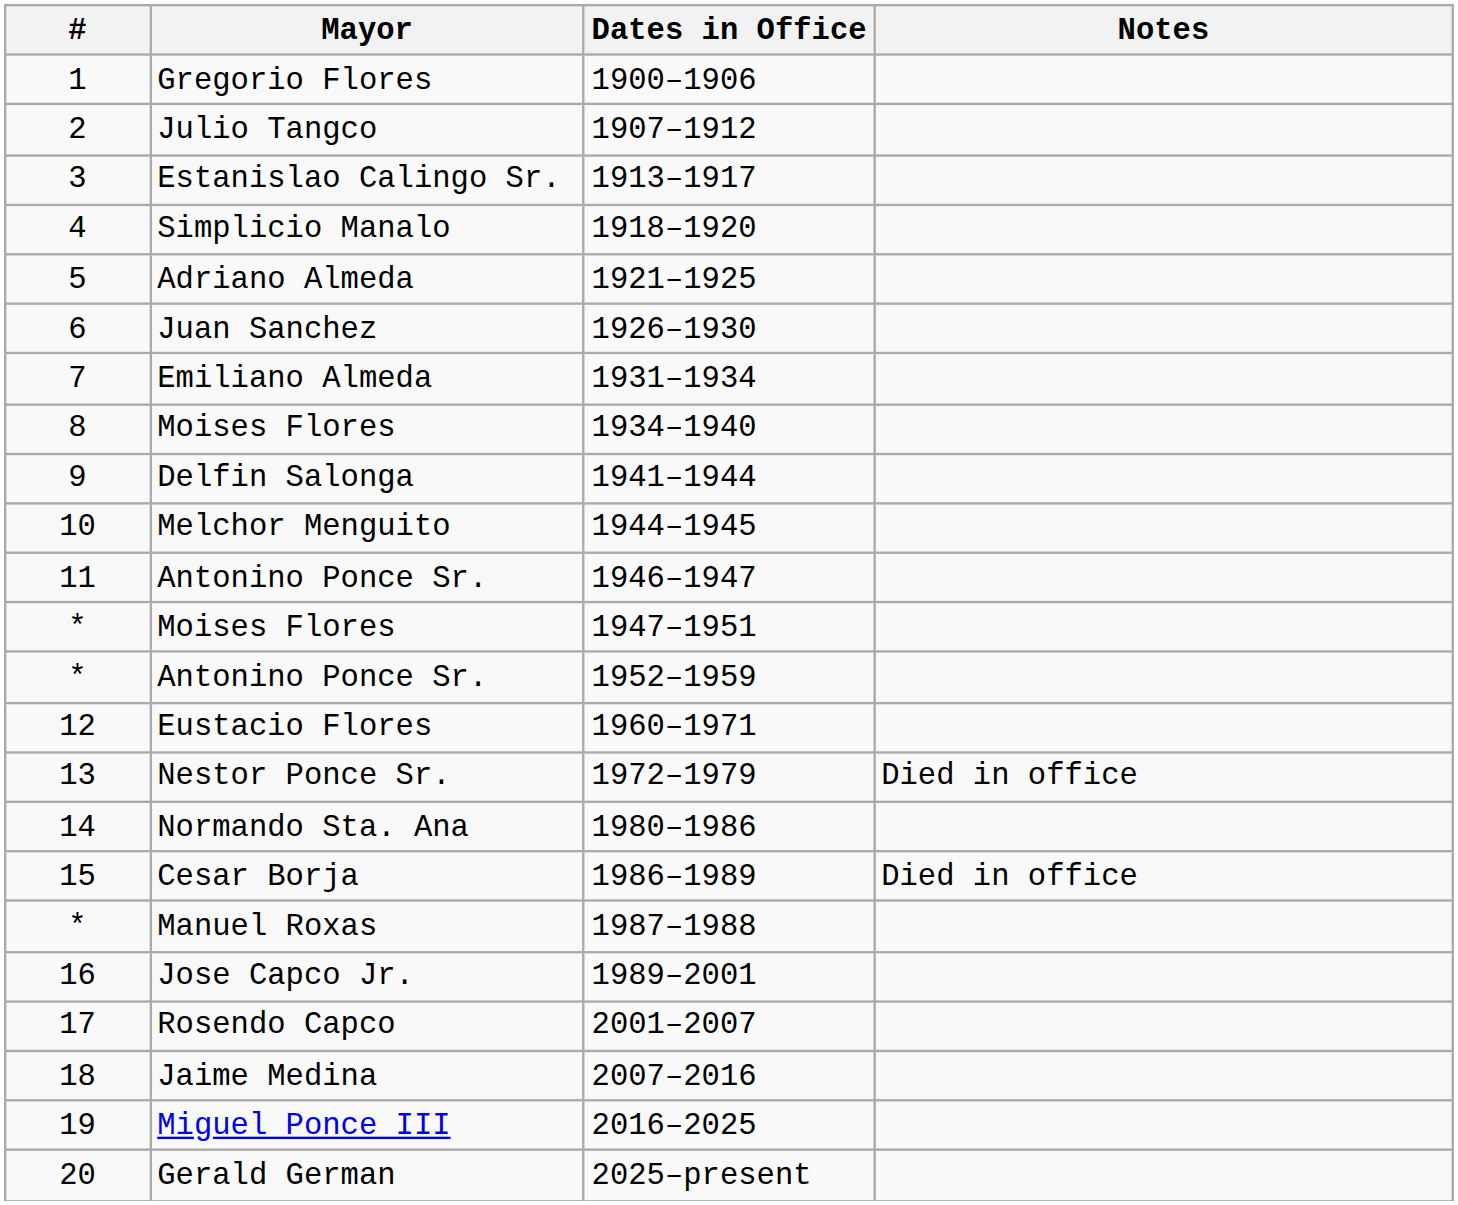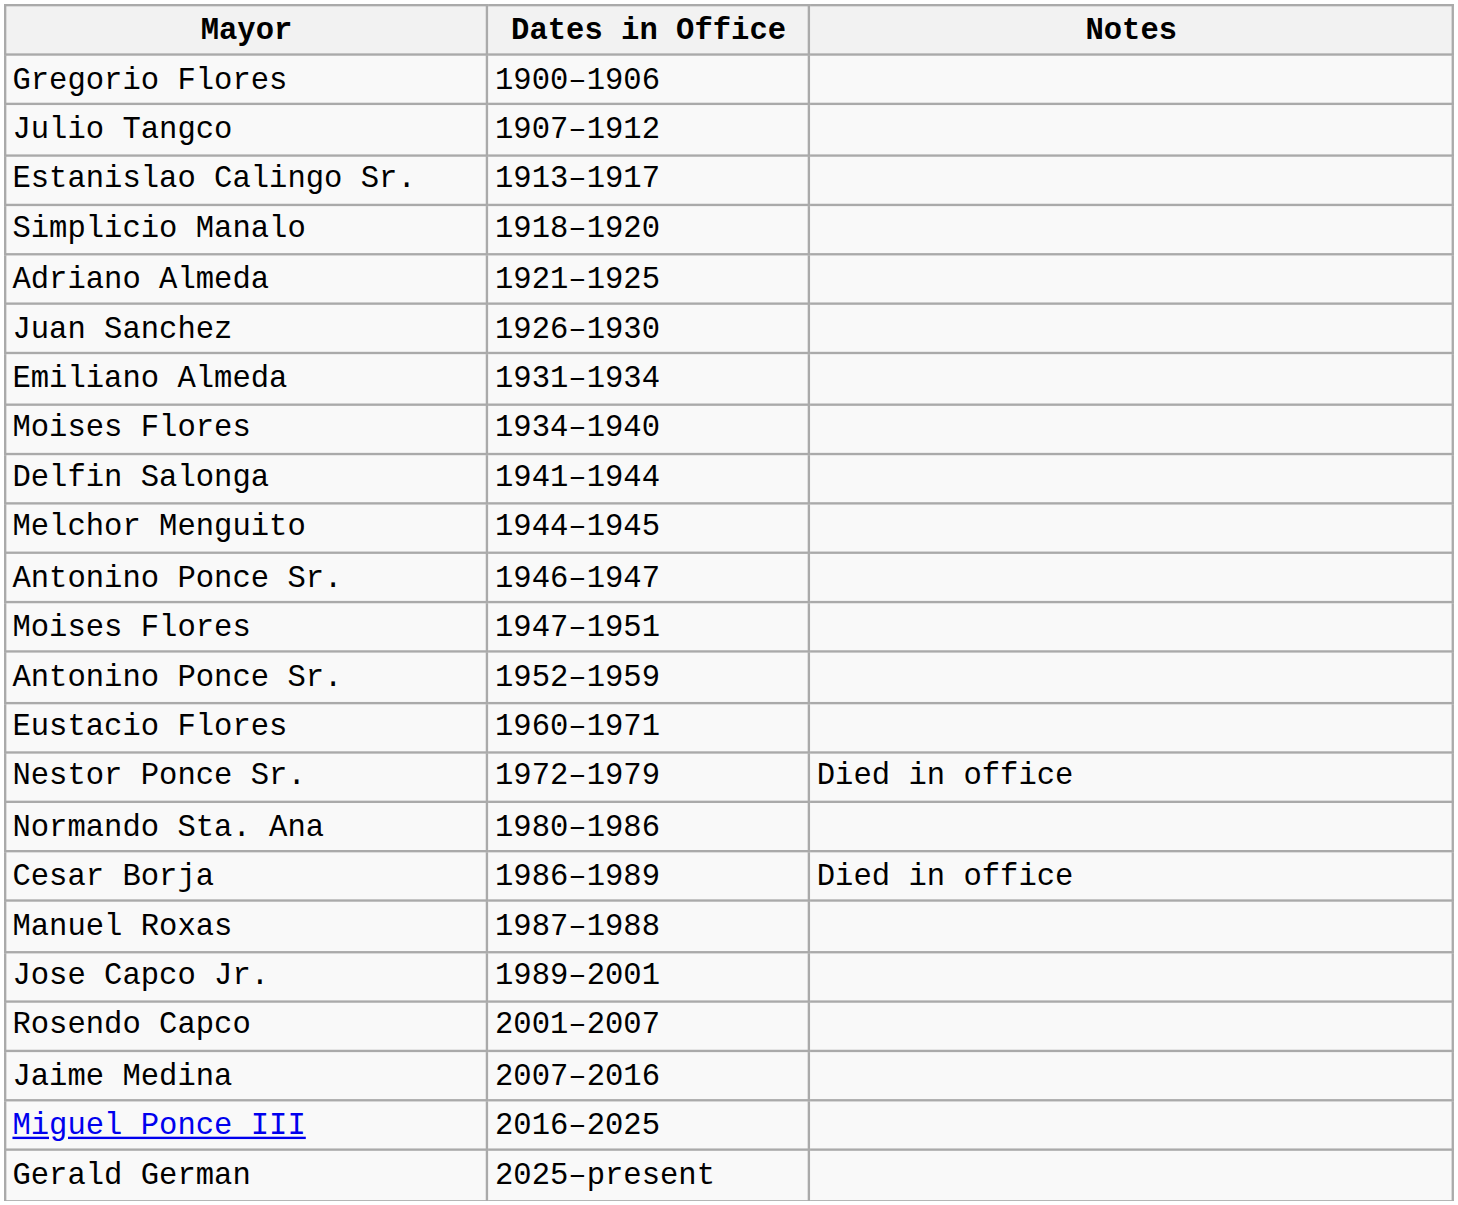- column: # | 1 | 2 | 3 | 4 | 5 | 6 | 7 | 8 | 9 | 10 | 11 | * | * | 12 | 13 | 14 | 15 | * | 16 | 17 | 18 | 19 | 20
